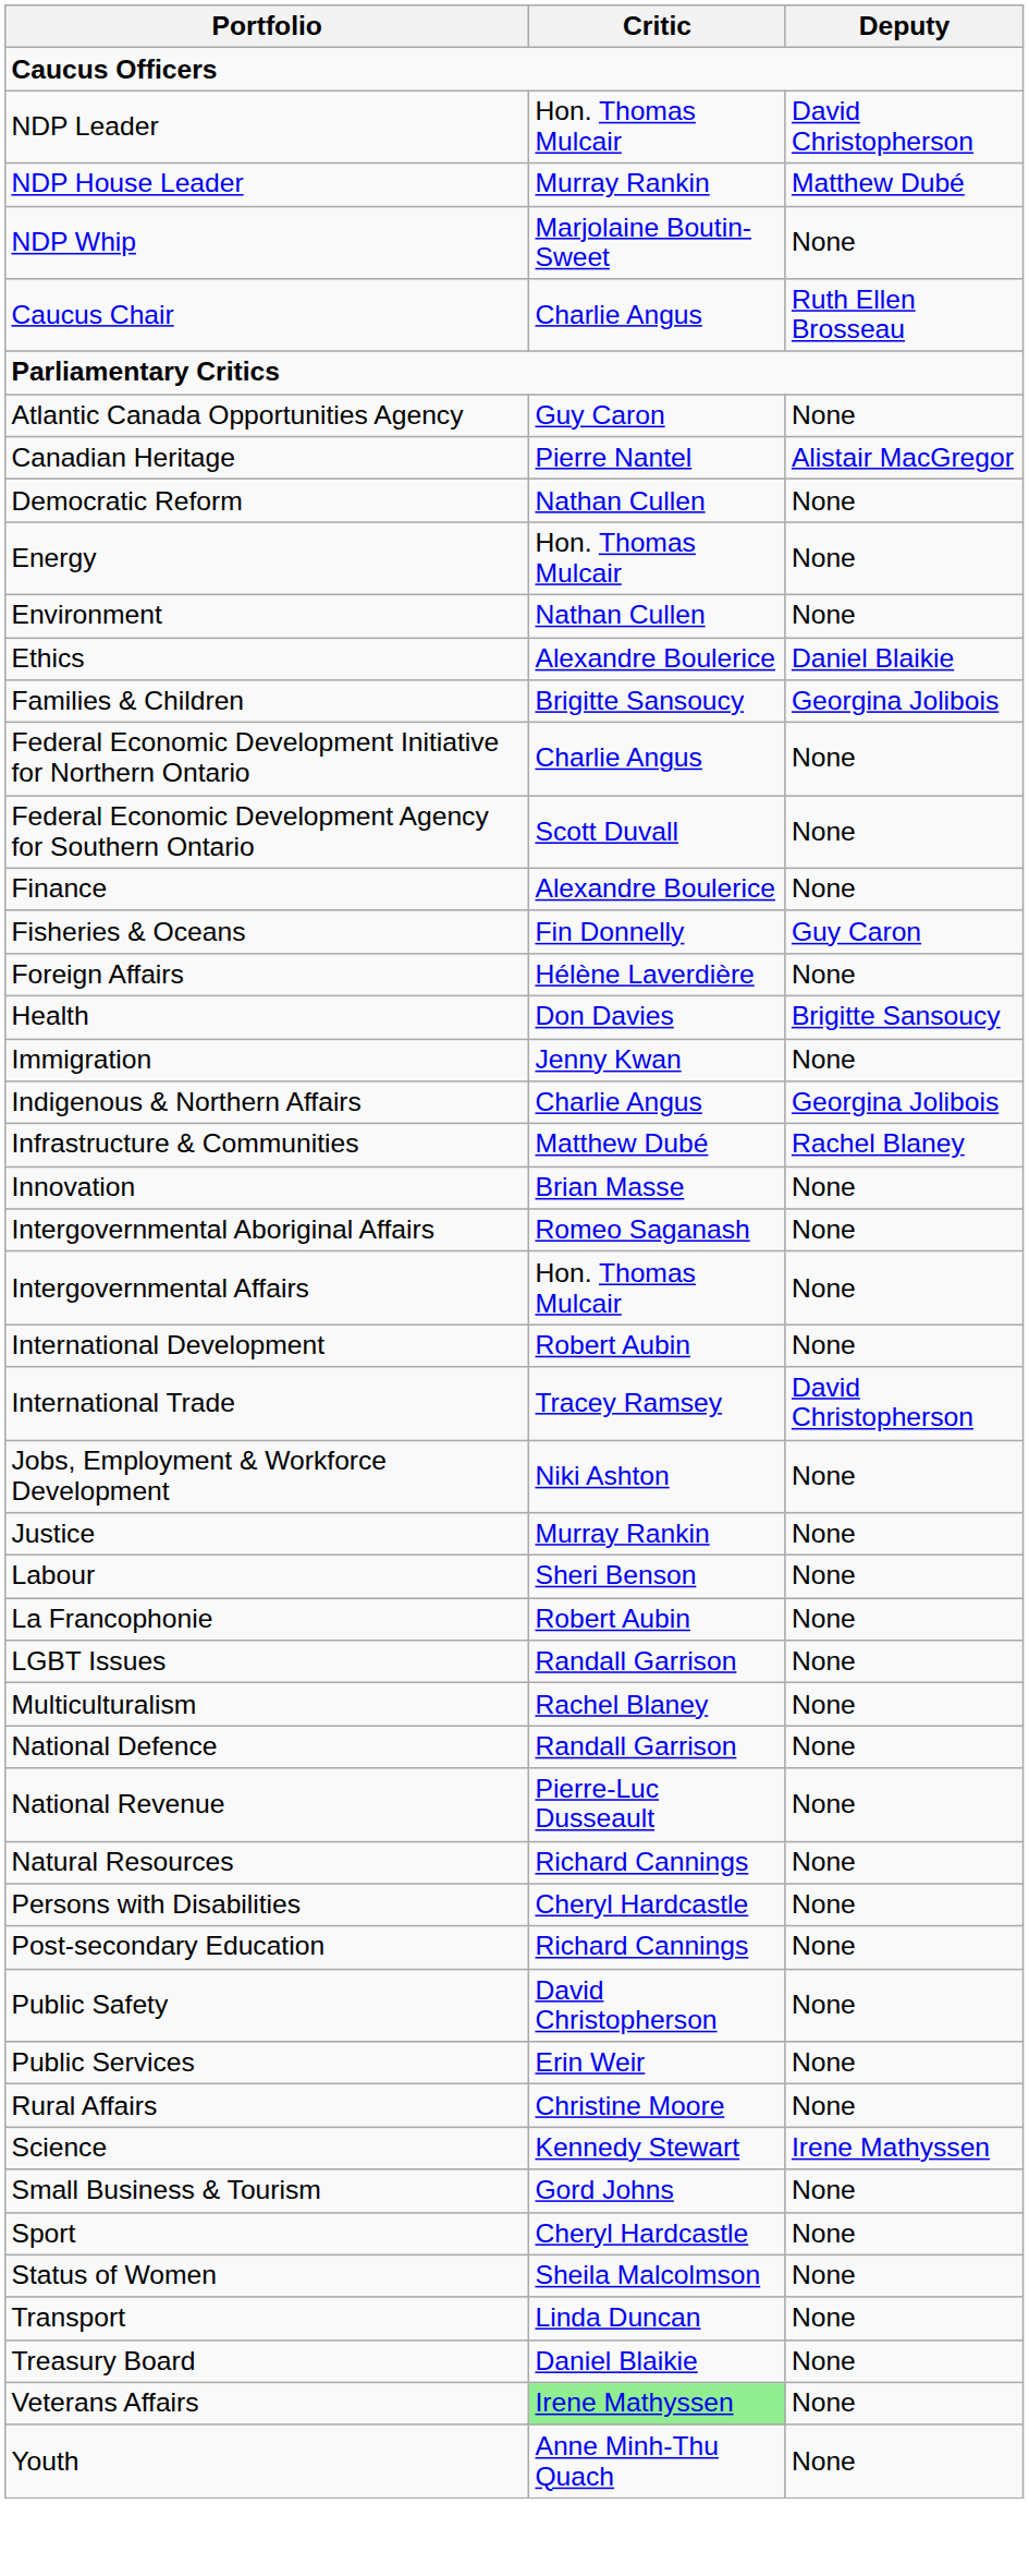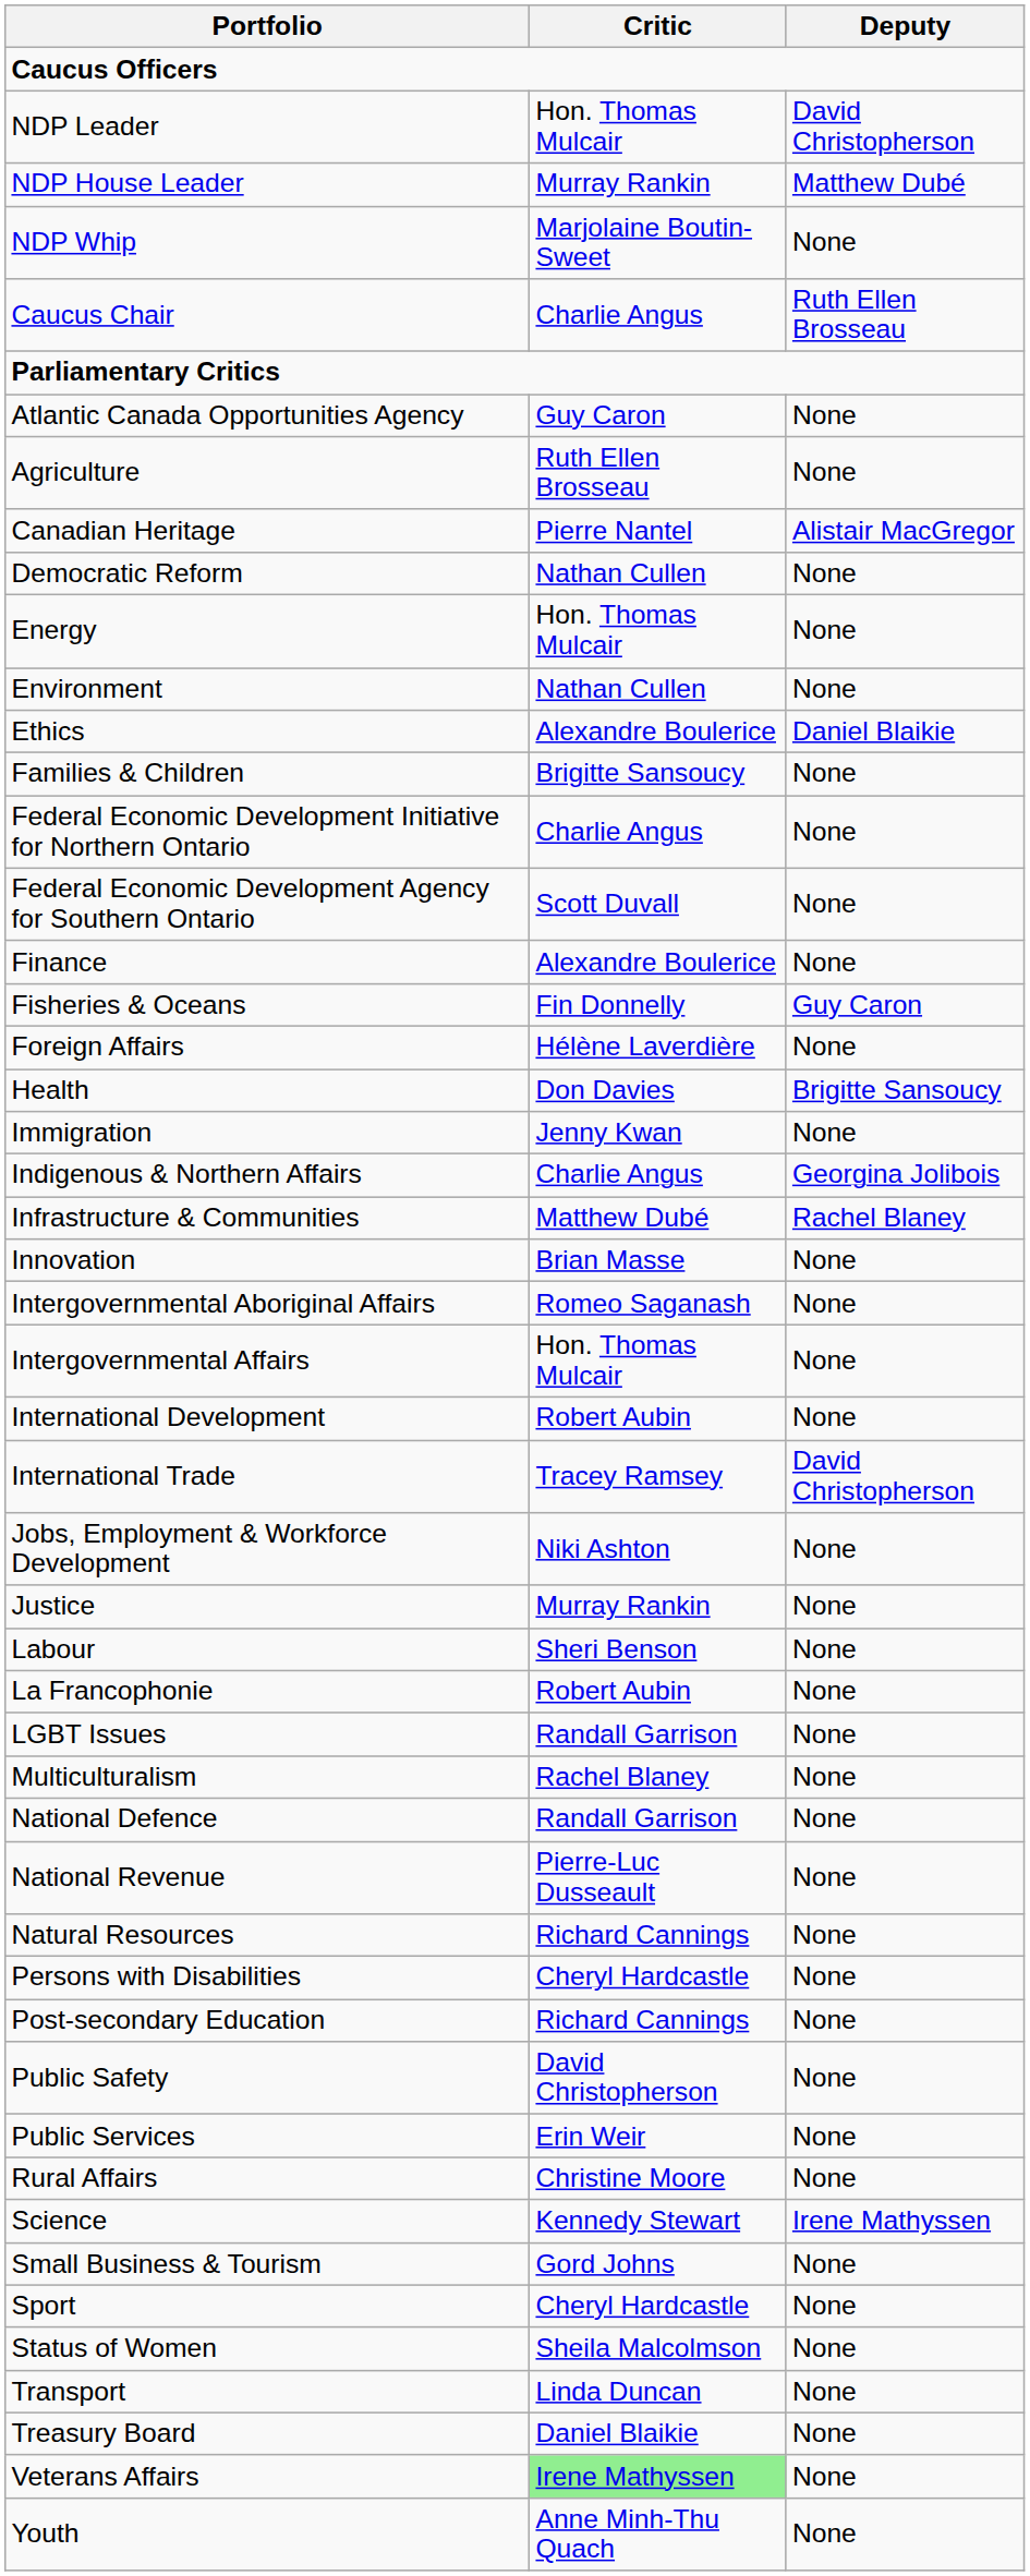+ row: Agriculture | Ruth Ellen Brosseau | None
Families & Children | Deputy: Georgina Jolibois -> None
